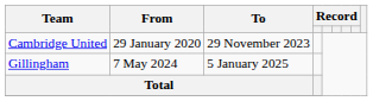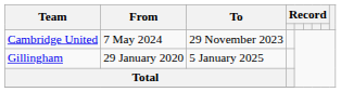Cambridge United | From: 29 January 2020 -> 7 May 2024
Gillingham | From: 7 May 2024 -> 29 January 2020
